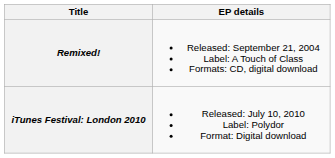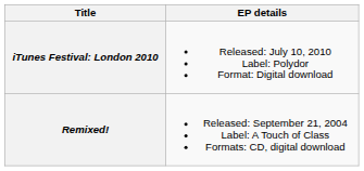rows swapped: Remixed! <-> iTunes Festival: London 2010
